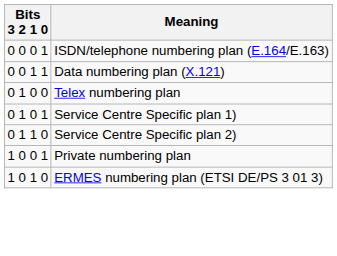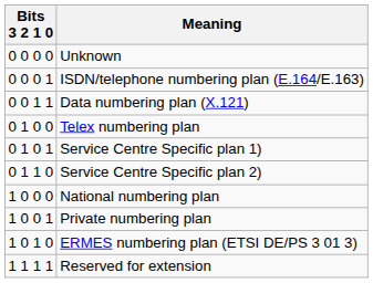+ row: 0 0 0 0 | Unknown
+ row: 1 0 0 0 | National numbering plan
+ row: 1 1 1 1 | Reserved for extension
